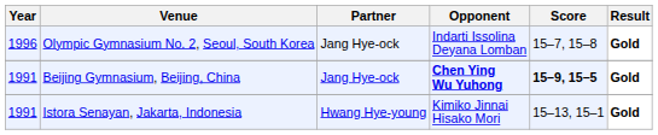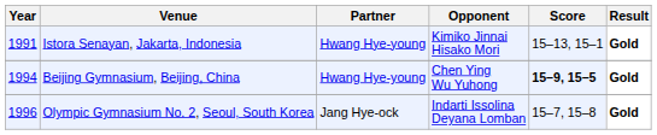rows swapped: Istora Senayan, Jakarta, Indonesia <-> Olympic Gymnasium No. 2, Seoul, South Korea
Beijing Gymnasium, Beijing, China | Year: 1991 -> 1994
Beijing Gymnasium, Beijing, China | Partner: Jang Hye-ock -> Hwang Hye-young
Beijing Gymnasium, Beijing, China | Opponent: bold -> normal
